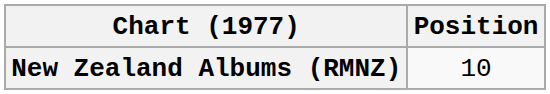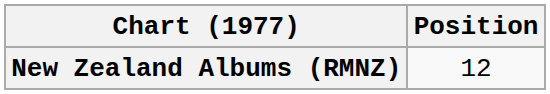New Zealand Albums (RMNZ) | Position: 10 -> 12
